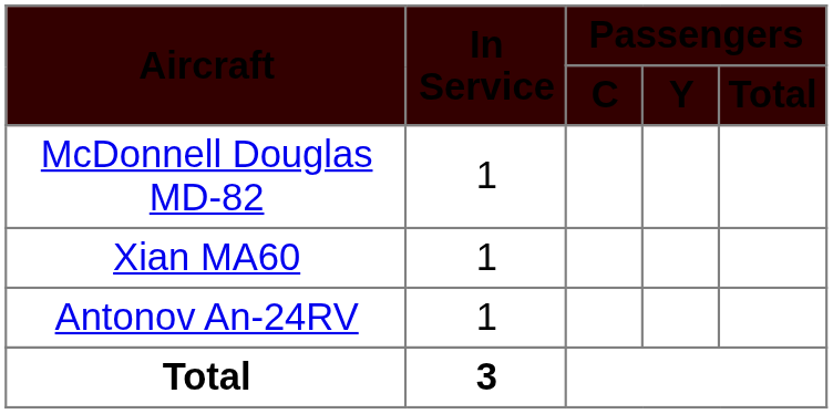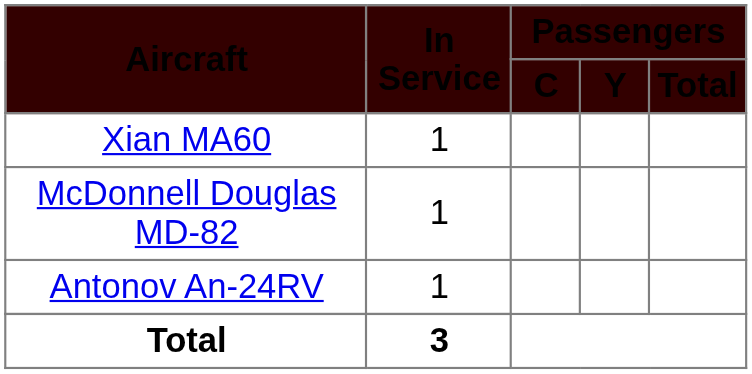rows swapped: McDonnell Douglas MD-82 <-> Xian MA60
